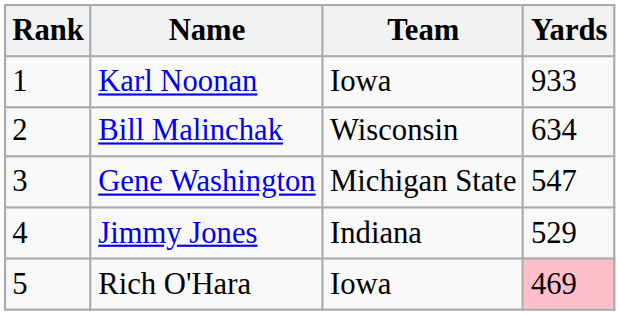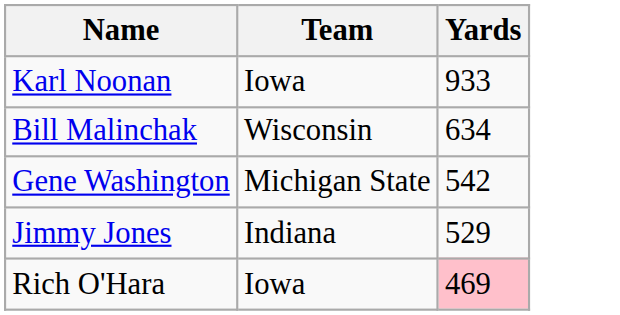- column: Rank | 1 | 2 | 3 | 4 | 5
Gene Washington | Yards: 547 -> 542
